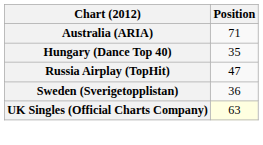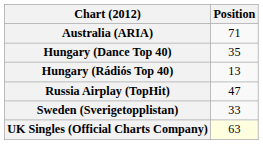+ row: Hungary (Rádiós Top 40) | 13
Sweden (Sverigetopplistan) | Position: 36 -> 33
